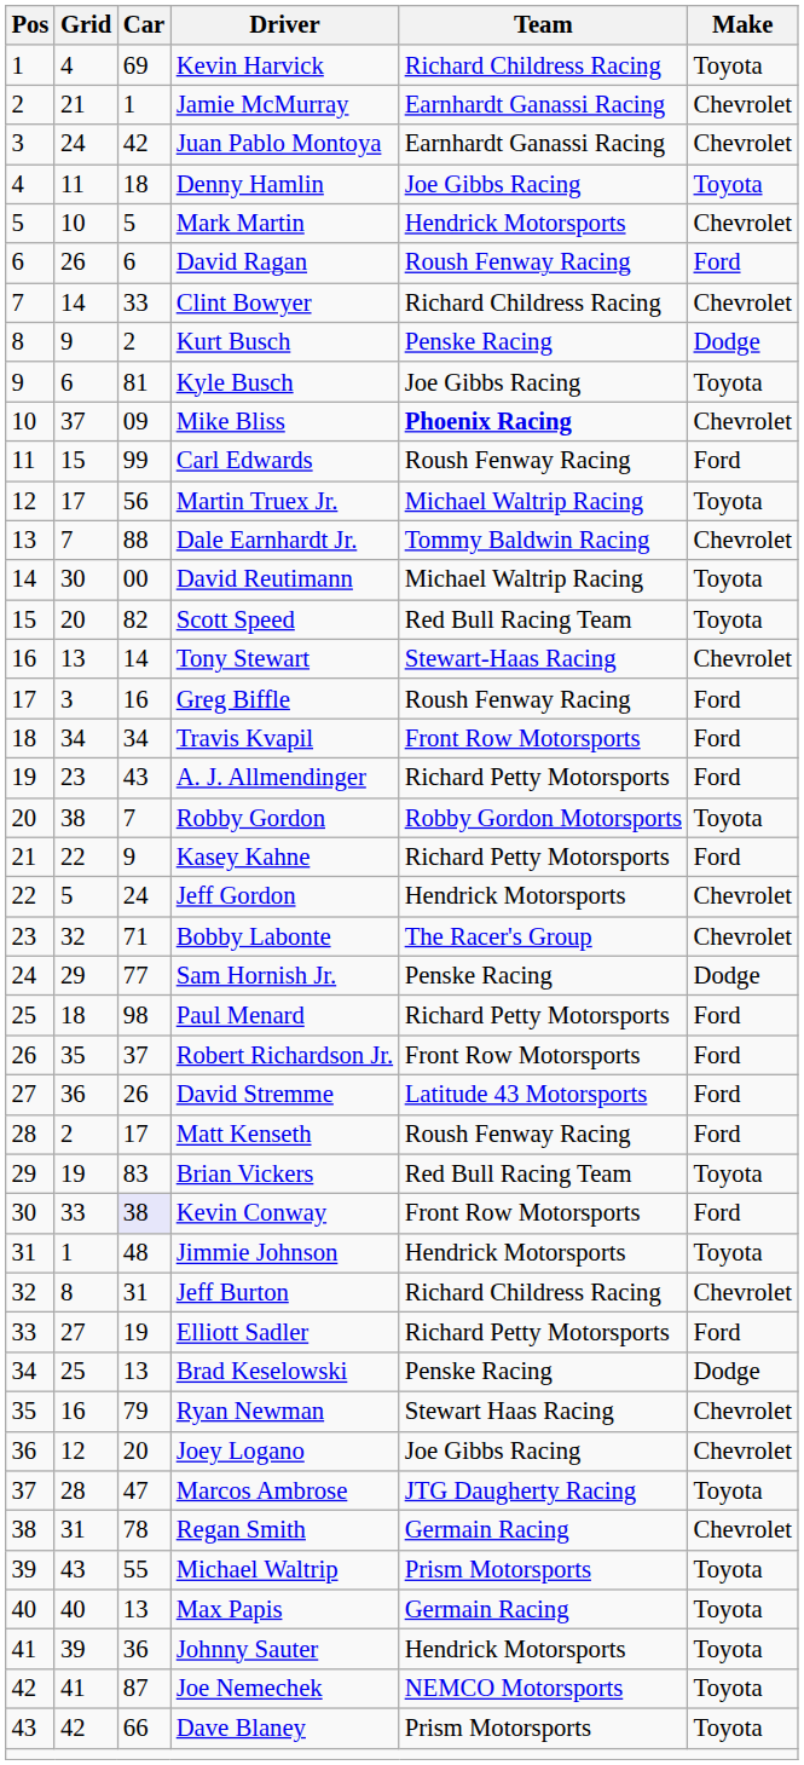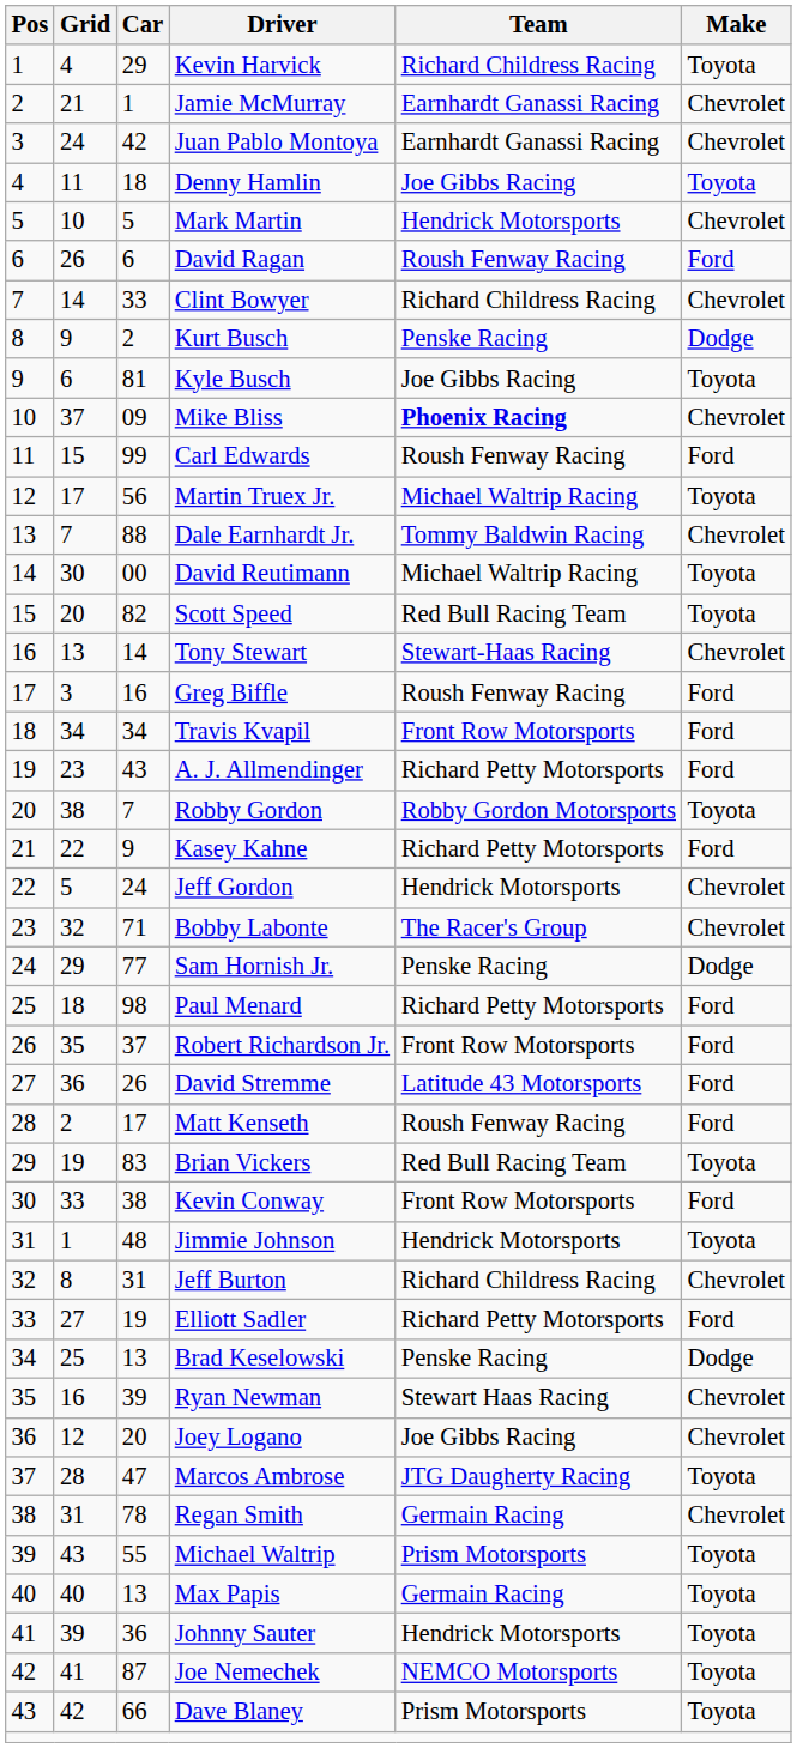Kevin Harvick | Car: 69 -> 29
Kevin Conway | Car: lavender background -> no background
Ryan Newman | Car: 79 -> 39
